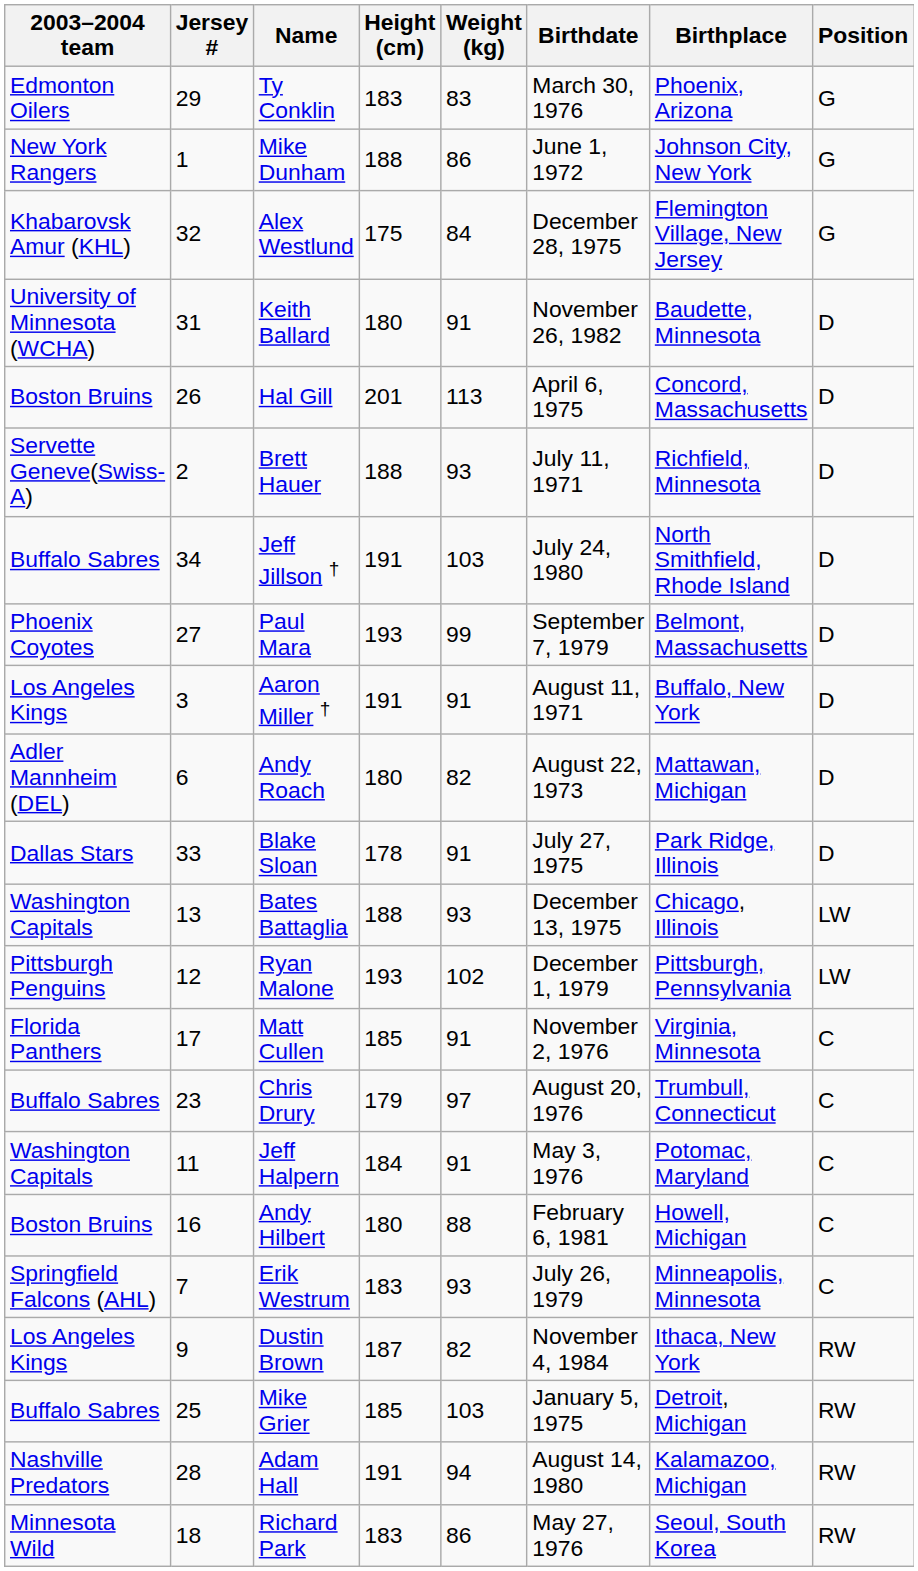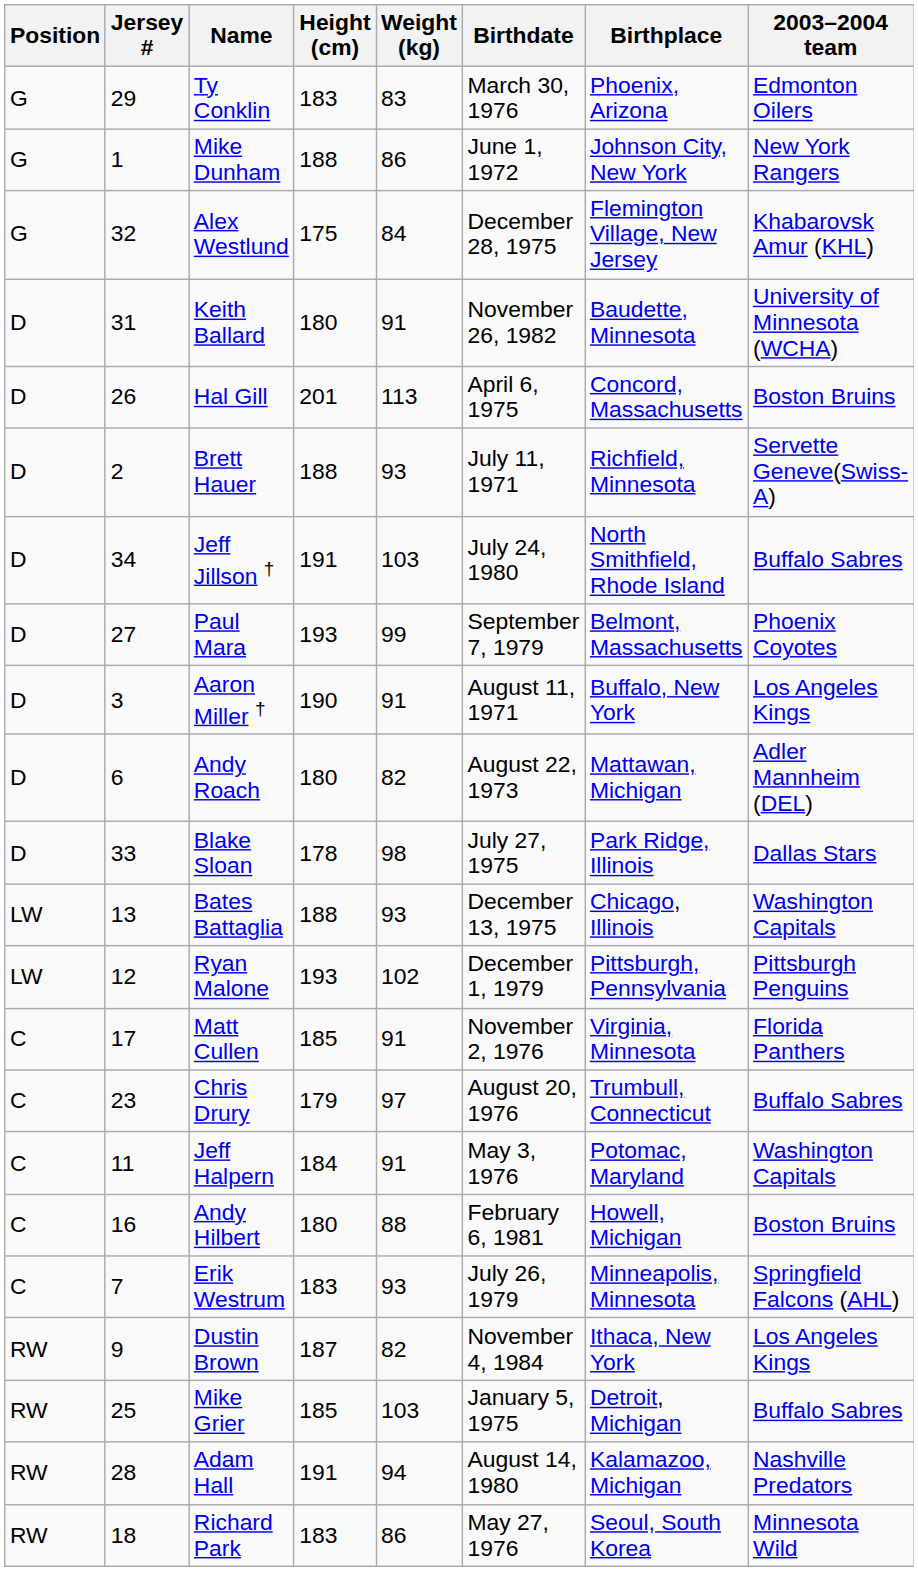columns swapped: Position <-> 2003–2004 team
Aaron Miller † | Height (cm): 191 -> 190
Blake Sloan | Weight (kg): 91 -> 98
